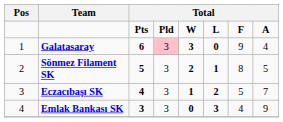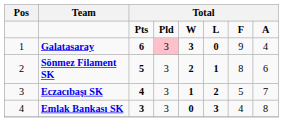Sönmez Filament SK | column 8: 5 -> 6
Emlak Bankası SK | column 8: 9 -> 8
